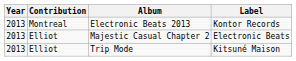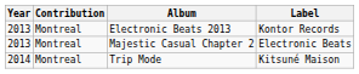Majestic Casual Chapter 2 | Contribution: Elliot -> Montreal
Trip Mode | Year: 2013 -> 2014
Trip Mode | Contribution: Elliot -> Montreal
